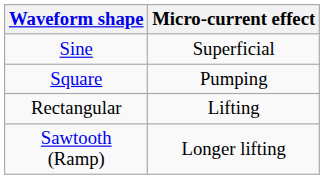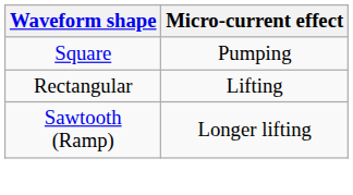- row: Sine | Superficial
